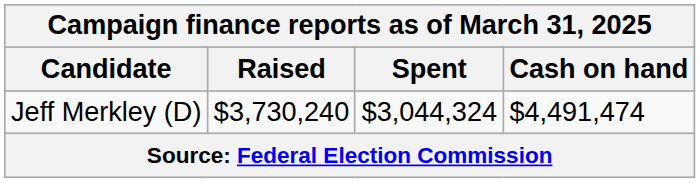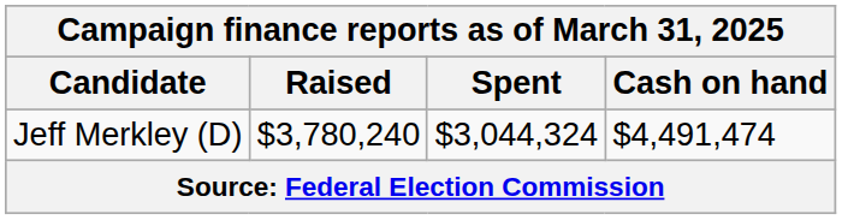Jeff Merkley (D) | Raised: $3,730,240 -> $3,780,240
